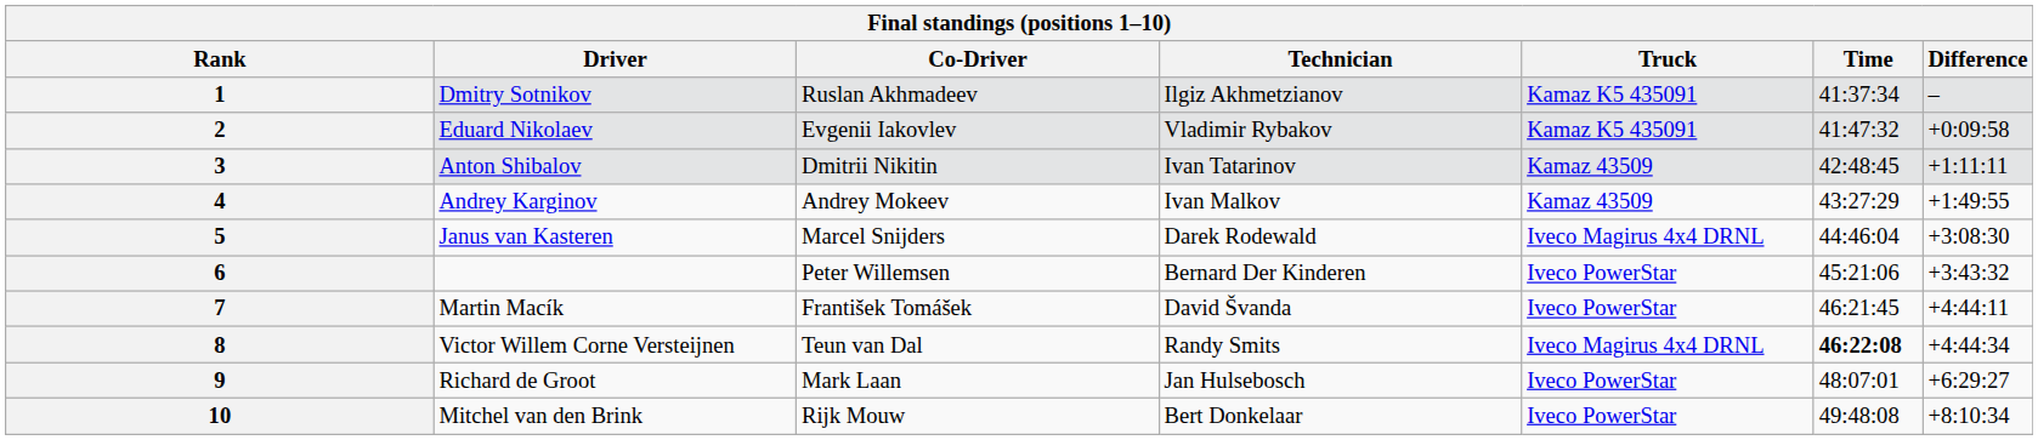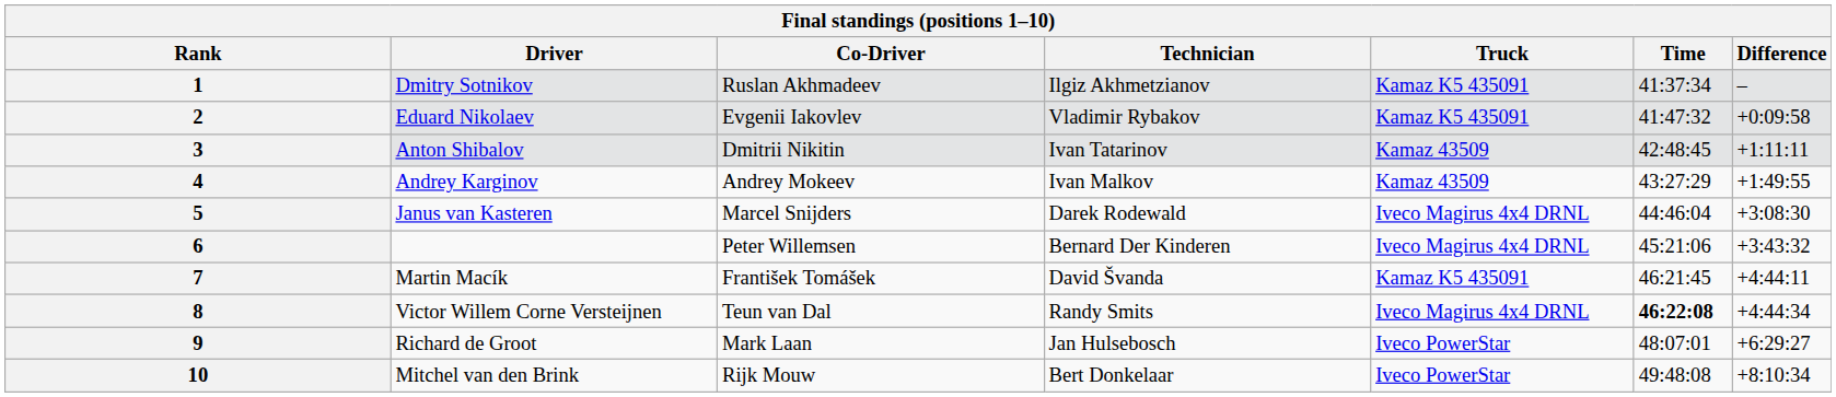6 | Truck: Iveco PowerStar -> Iveco Magirus 4x4 DRNL
7 | Truck: Iveco PowerStar -> Kamaz K5 435091
